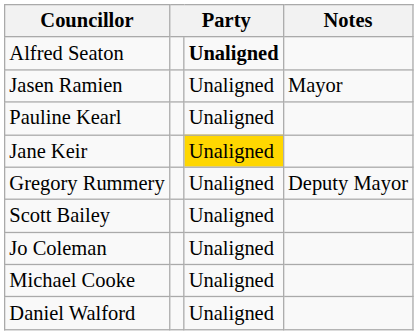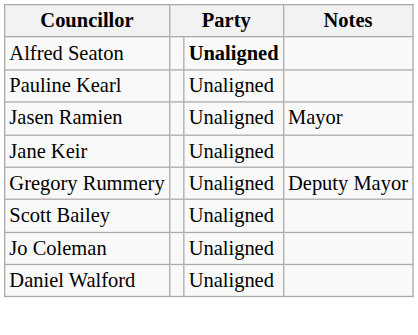rows swapped: Jasen Ramien <-> Pauline Kearl
Jane Keir | column 3: gold background -> no background
- row: Michael Cooke | Unaligned
